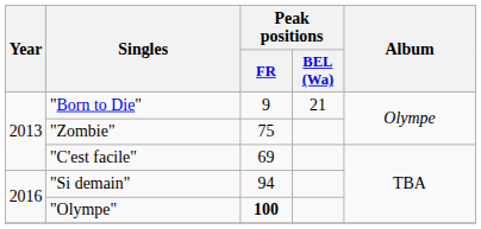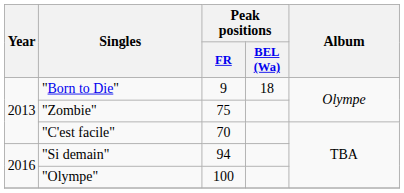"Born to Die" | Peak positions / BEL (Wa): 21 -> 18
"C'est facile" | Peak positions / FR: 69 -> 70
"Olympe" | Peak positions / FR: bold -> normal
